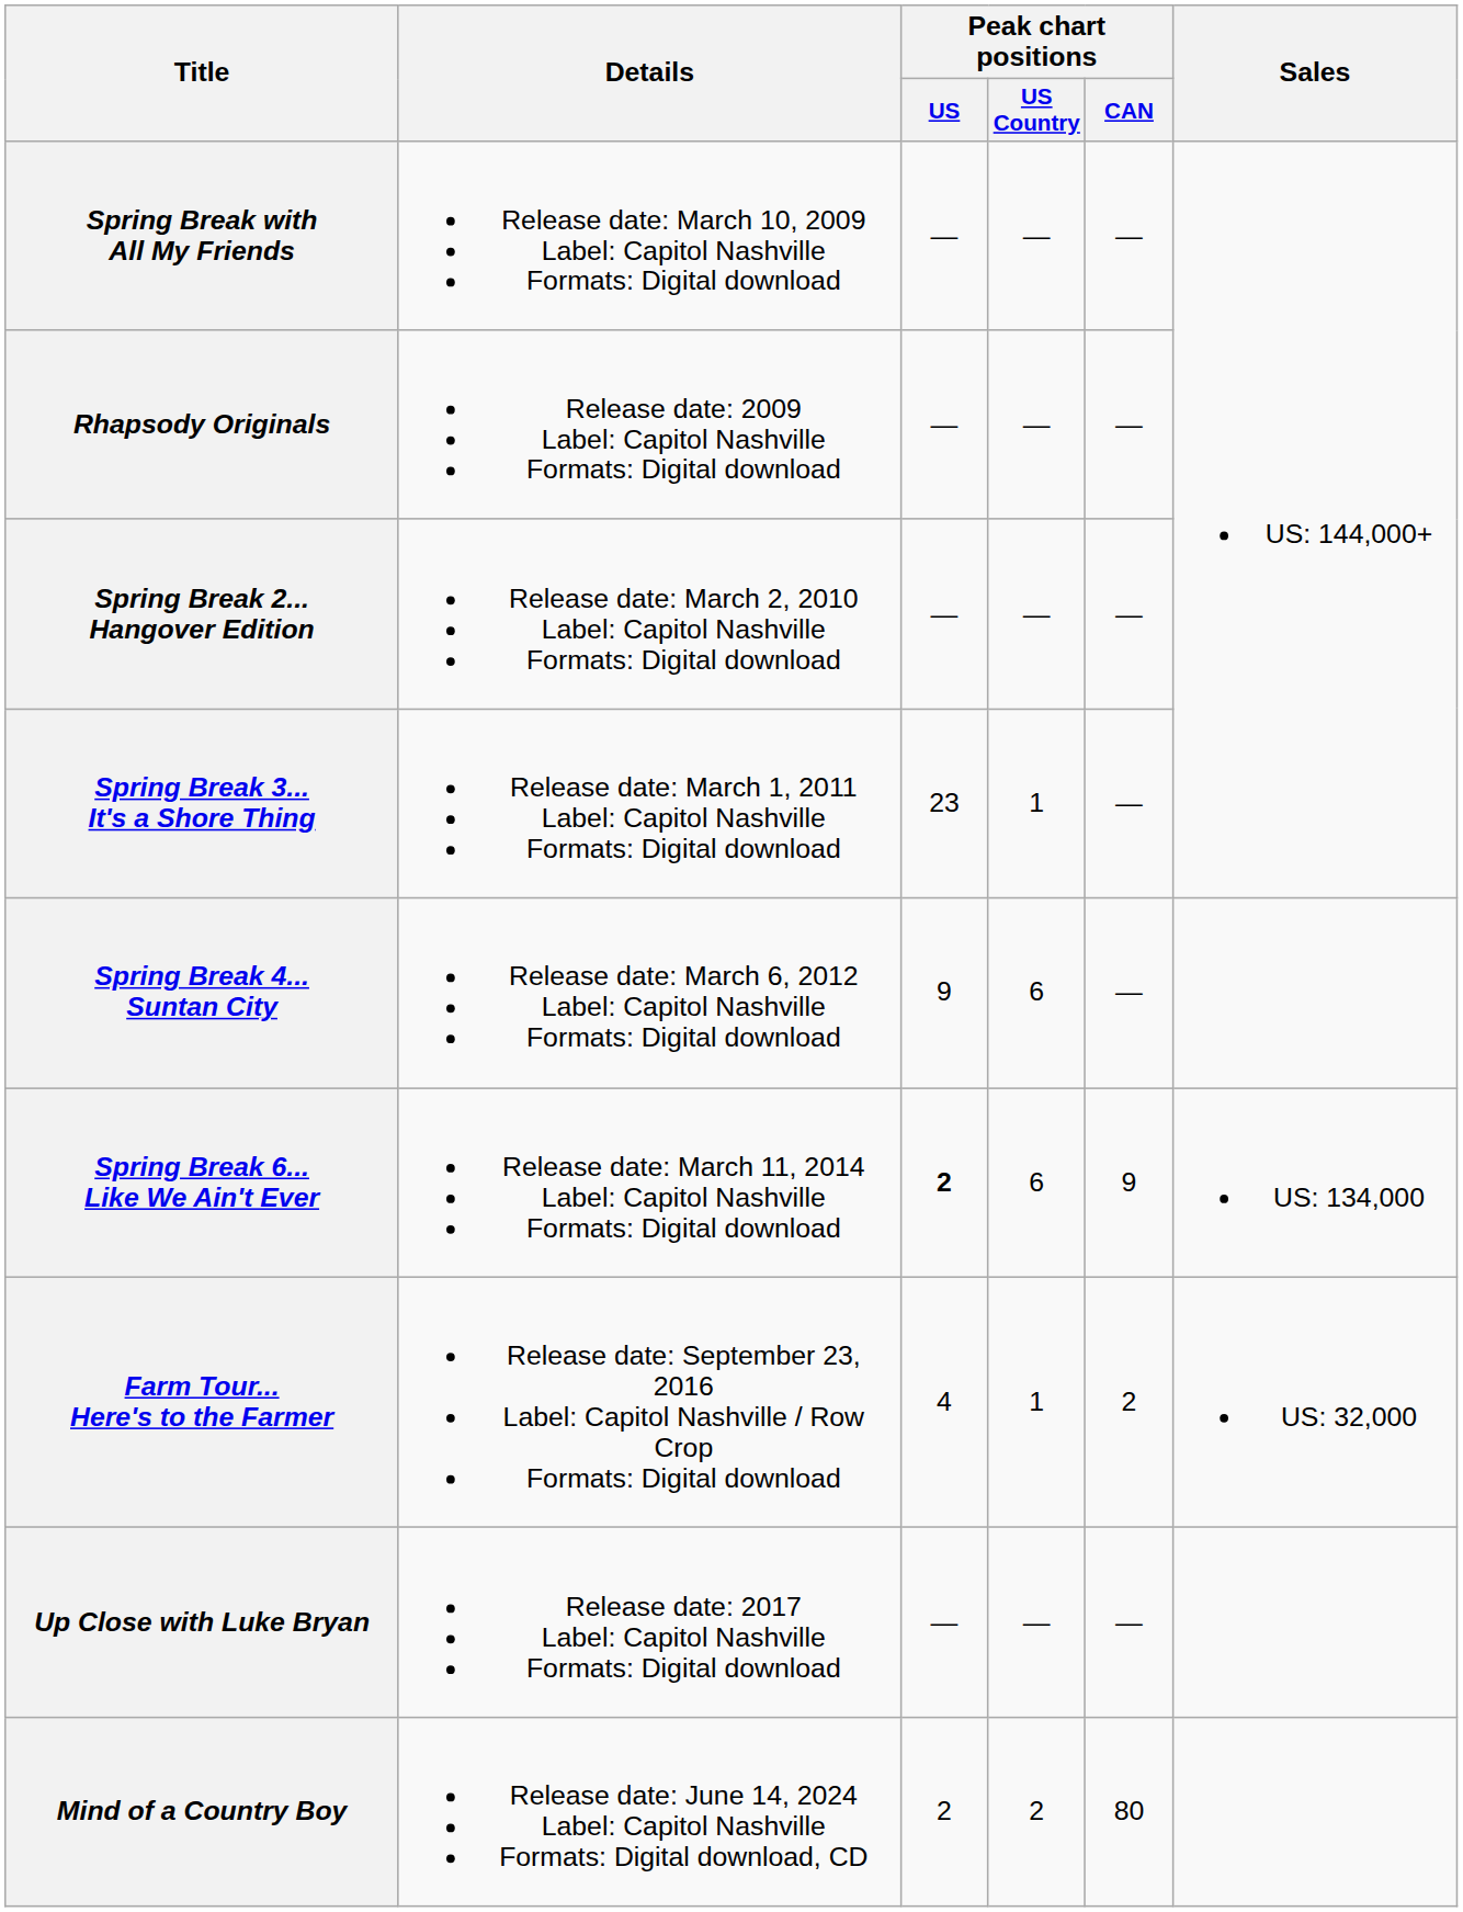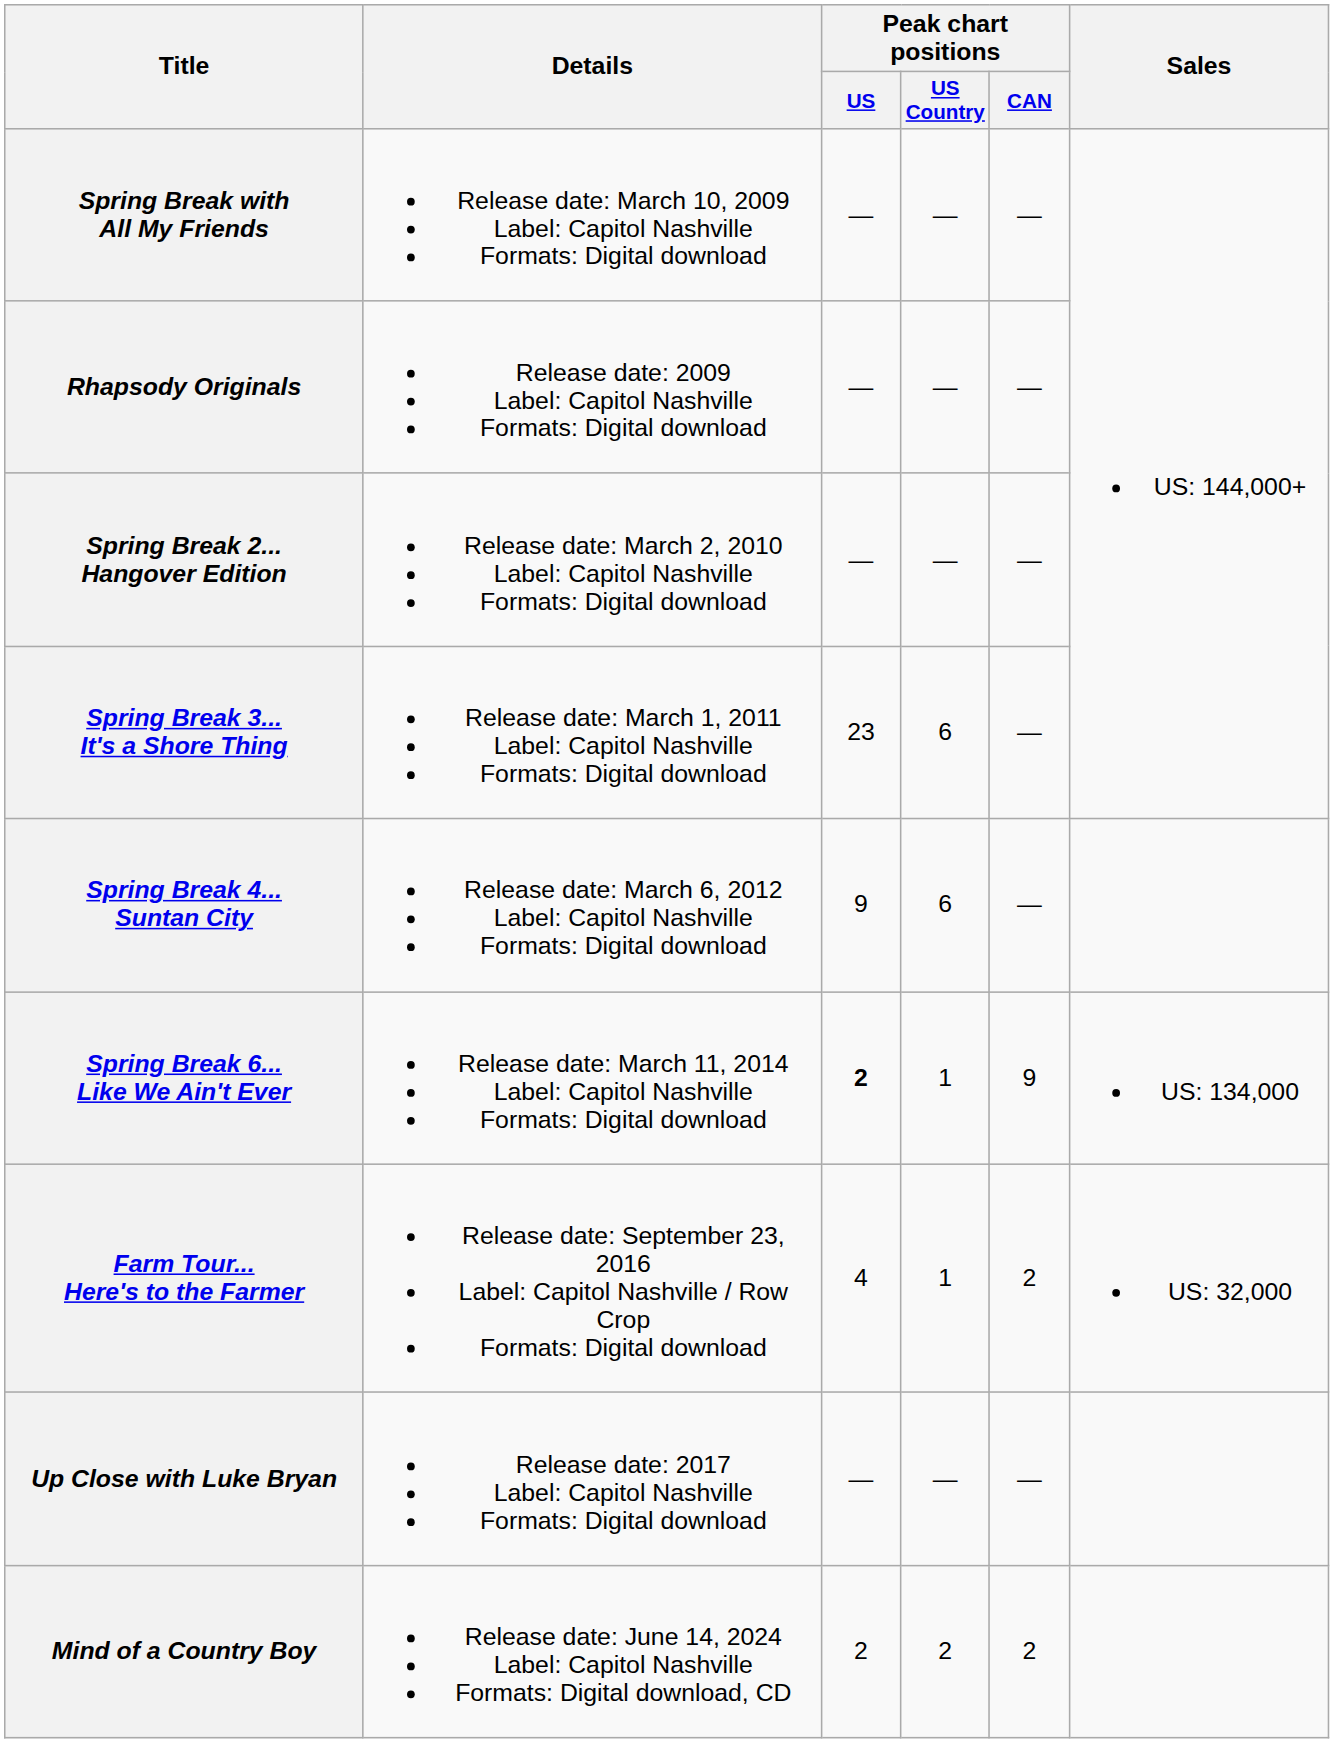Spring Break 3... It's a Shore Thing | Peak chart positions / US Country: 1 -> 6
Spring Break 6... Like We Ain't Ever | Peak chart positions / US Country: 6 -> 1
Mind of a Country Boy | Peak chart positions / CAN: 80 -> 2
